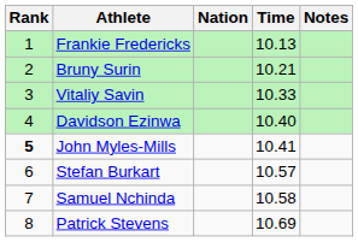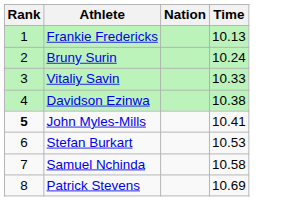- column: Notes
Bruny Surin | Time: 10.21 -> 10.24
Davidson Ezinwa | Time: 10.40 -> 10.38
Stefan Burkart | Time: 10.57 -> 10.53
